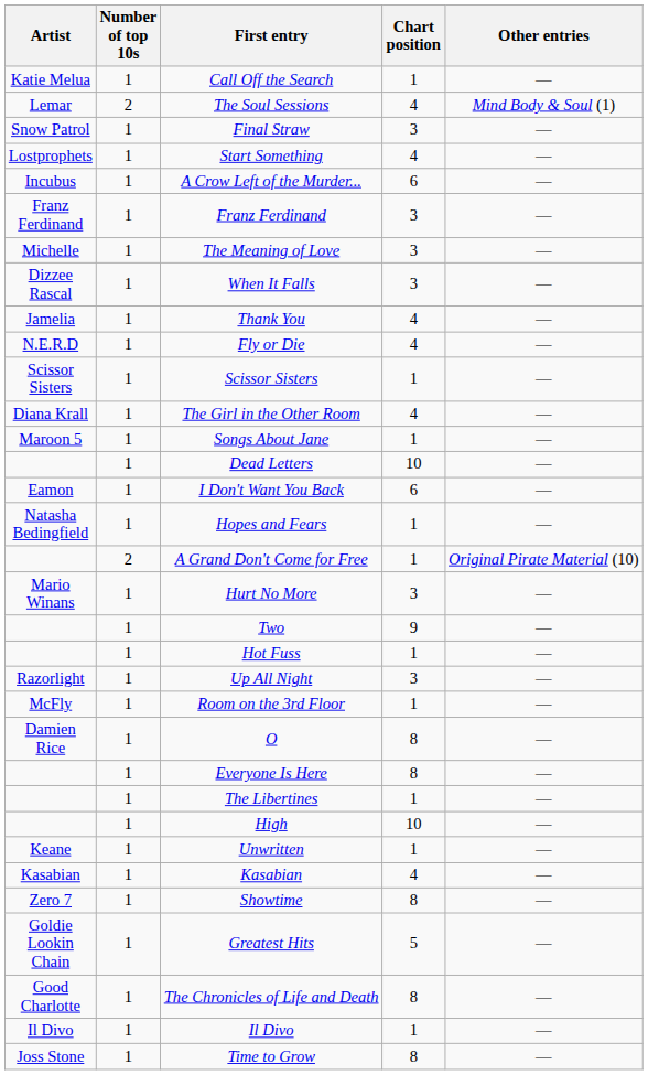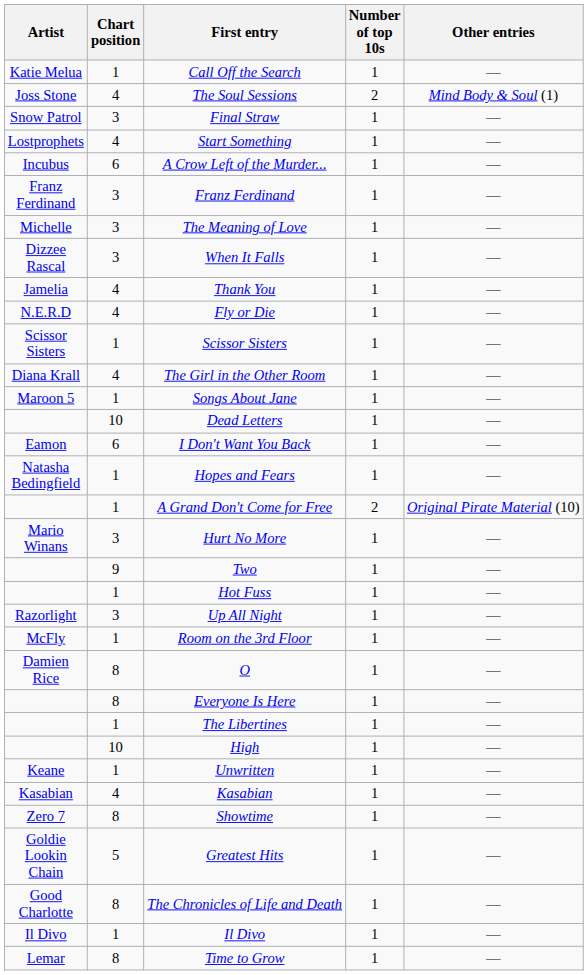columns swapped: Number of top 10s <-> Chart position
The Soul Sessions | Artist: Lemar -> Joss Stone
Time to Grow | Artist: Joss Stone -> Lemar
